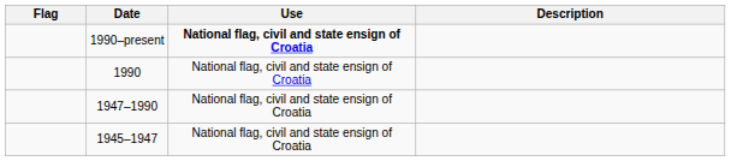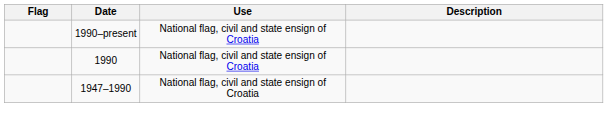1990–present | Use: bold -> normal
- row: 1945–1947 | National flag, civil and state ensign of Croatia
